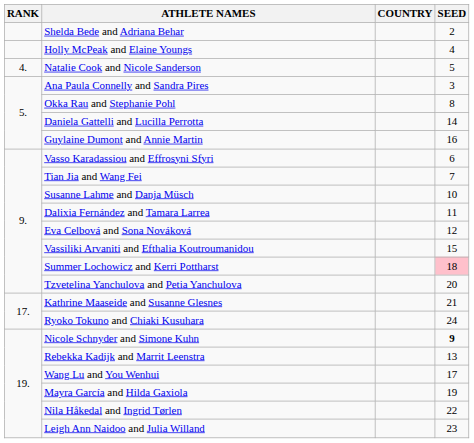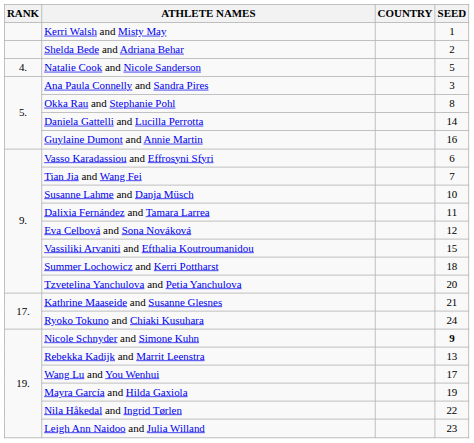+ row: Kerri Walsh and Misty May | 1
- row: Holly McPeak and Elaine Youngs | 4
Summer Lochowicz and Kerri Pottharst | SEED: pink background -> no background
